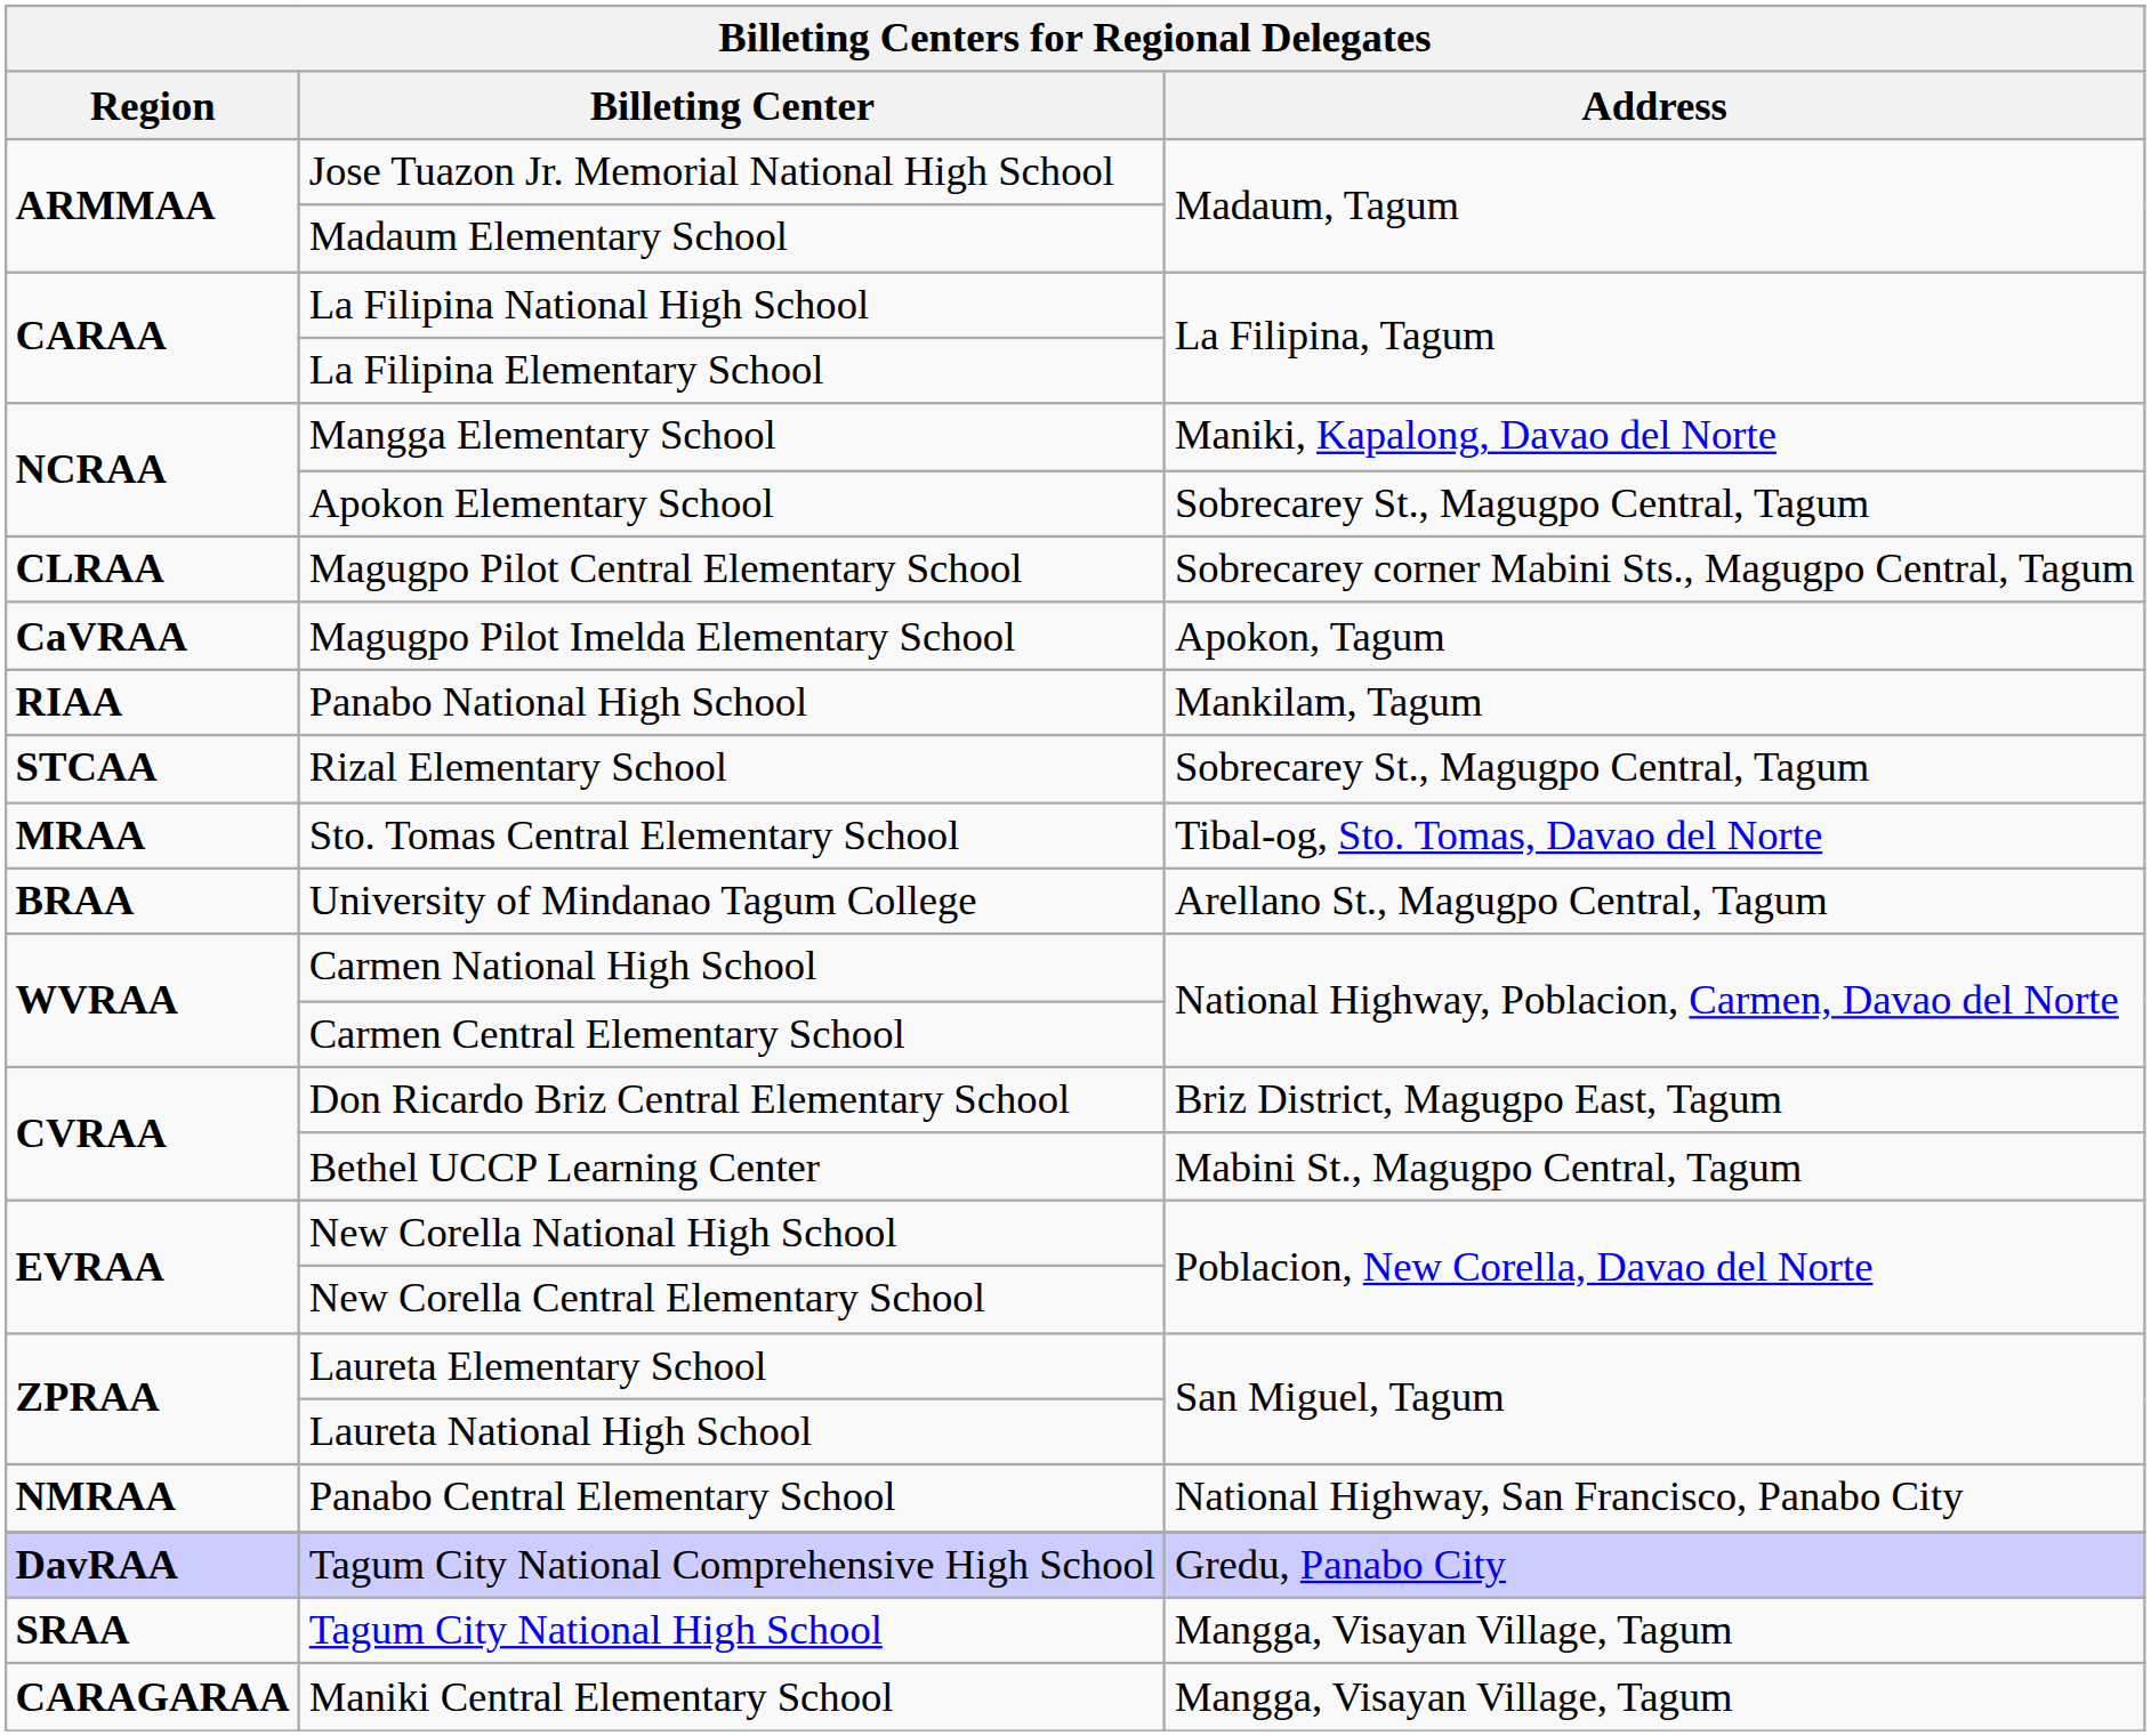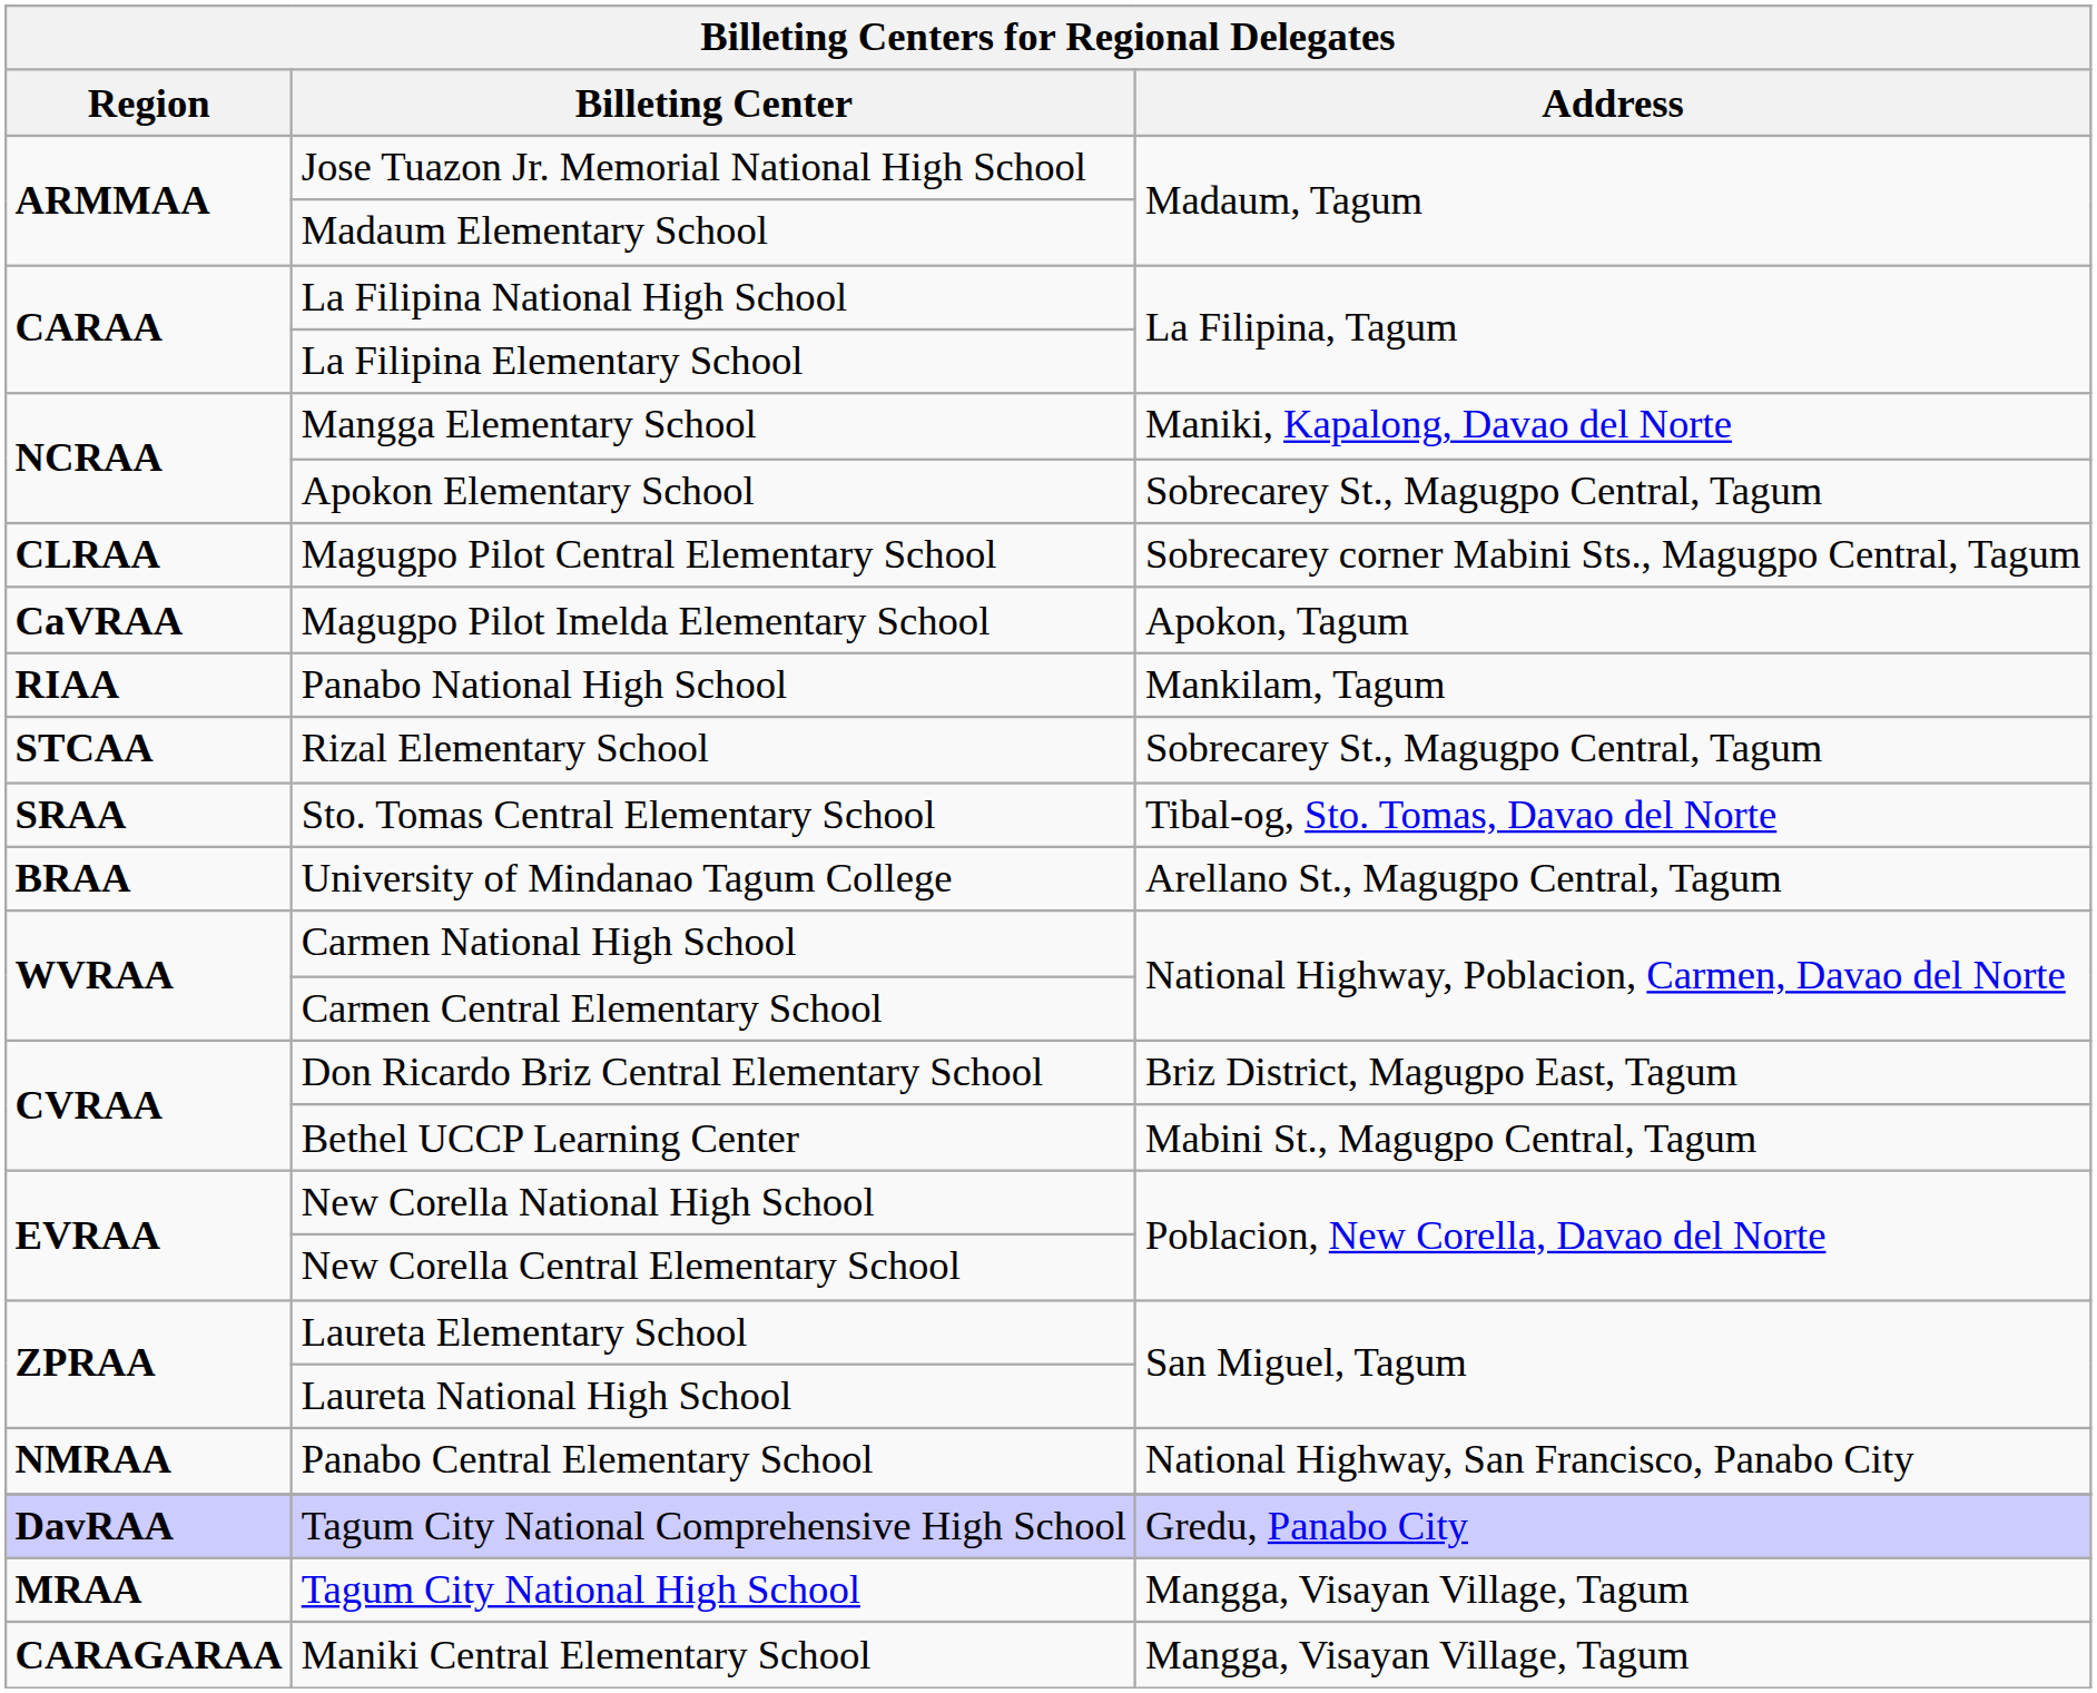Sto. Tomas Central Elementary School | Region: MRAA -> SRAA
Tagum City National High School | Region: SRAA -> MRAA
